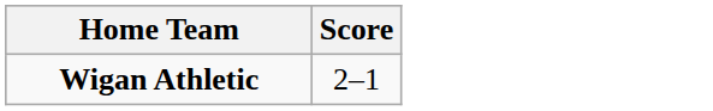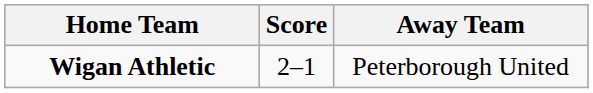+ column: Away Team | Peterborough United
